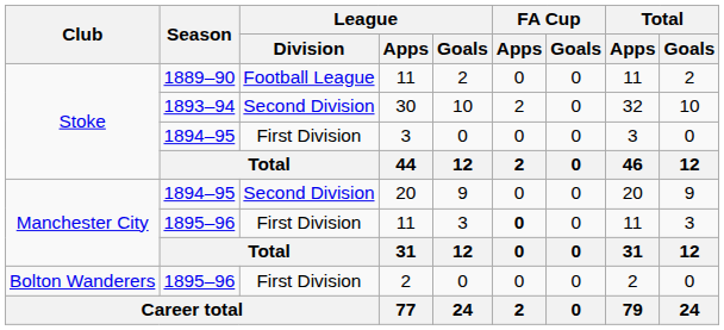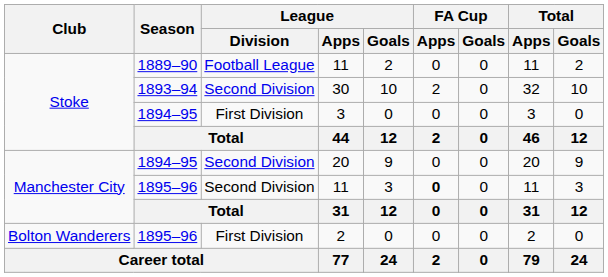1895–96 / 11 | League / Division: First Division -> Second Division
